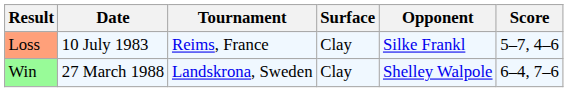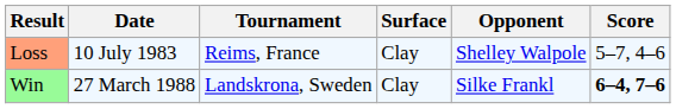Loss | Opponent: Silke Frankl -> Shelley Walpole
Win | Opponent: Shelley Walpole -> Silke Frankl
Win | Score: normal -> bold
